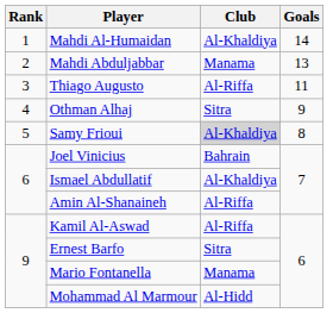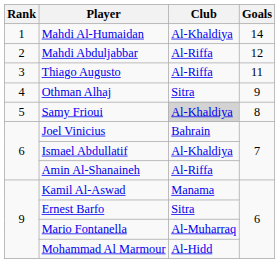Mahdi Abduljabbar | Club: Manama -> Al-Riffa
Mahdi Abduljabbar | Goals: 13 -> 12
Kamil Al-Aswad | Club: Al-Riffa -> Manama
Mario Fontanella | Club: Manama -> Al-Muharraq
